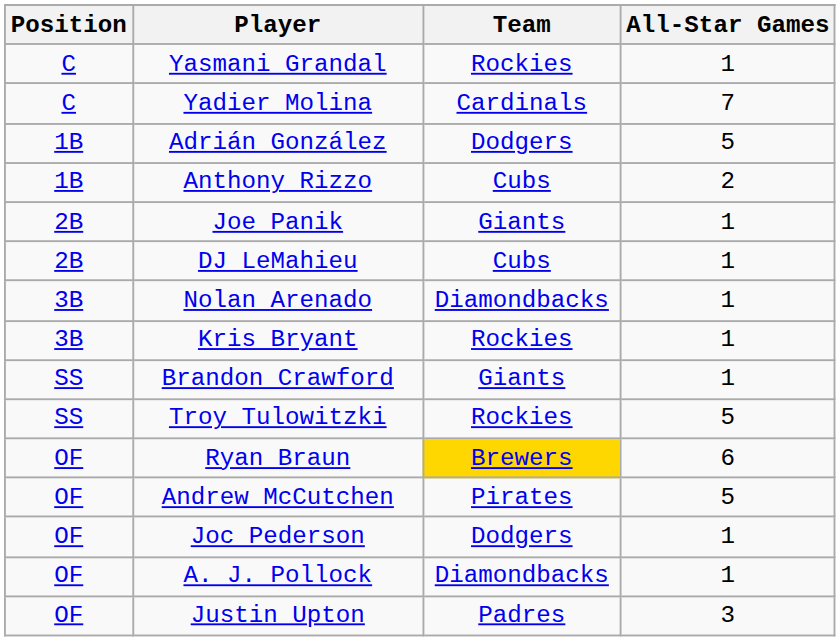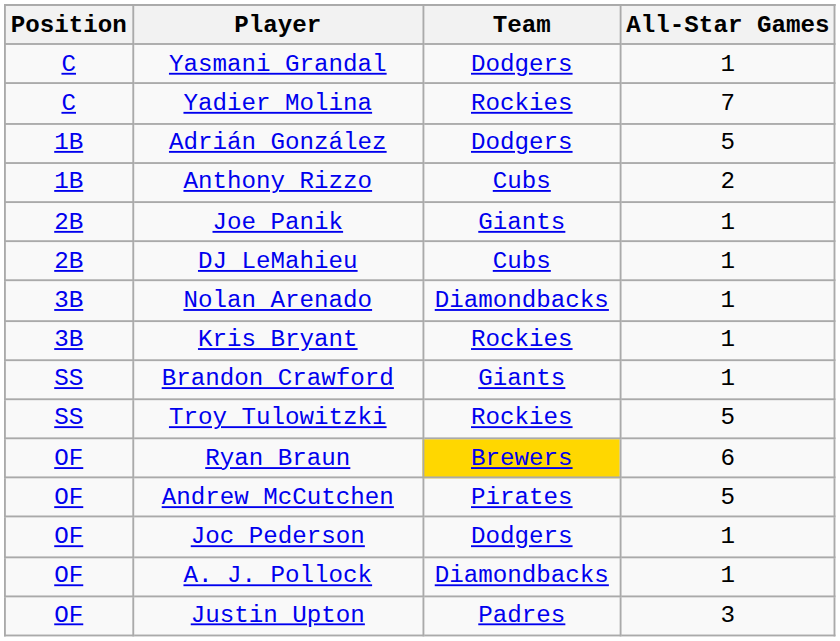Yasmani Grandal | Team: Rockies -> Dodgers
Yadier Molina | Team: Cardinals -> Rockies
